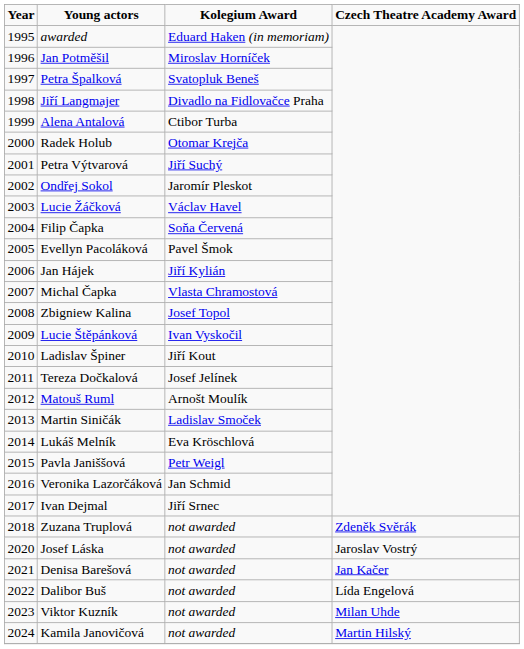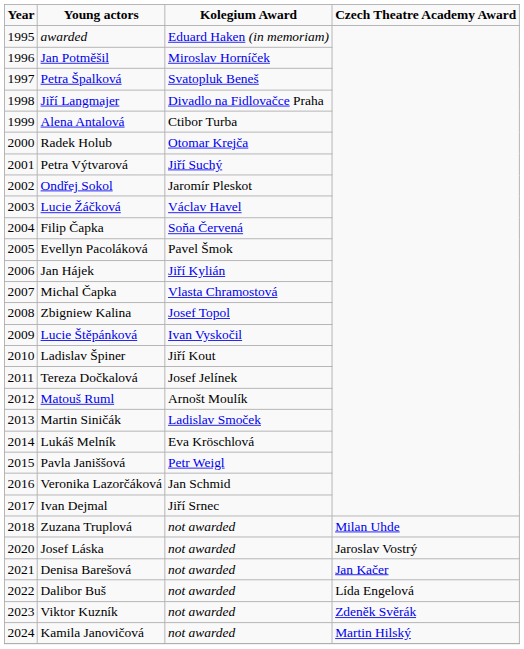Zuzana Truplová | Czech Theatre Academy Award: Zdeněk Svěrák -> Milan Uhde
Viktor Kuzník | Czech Theatre Academy Award: Milan Uhde -> Zdeněk Svěrák
